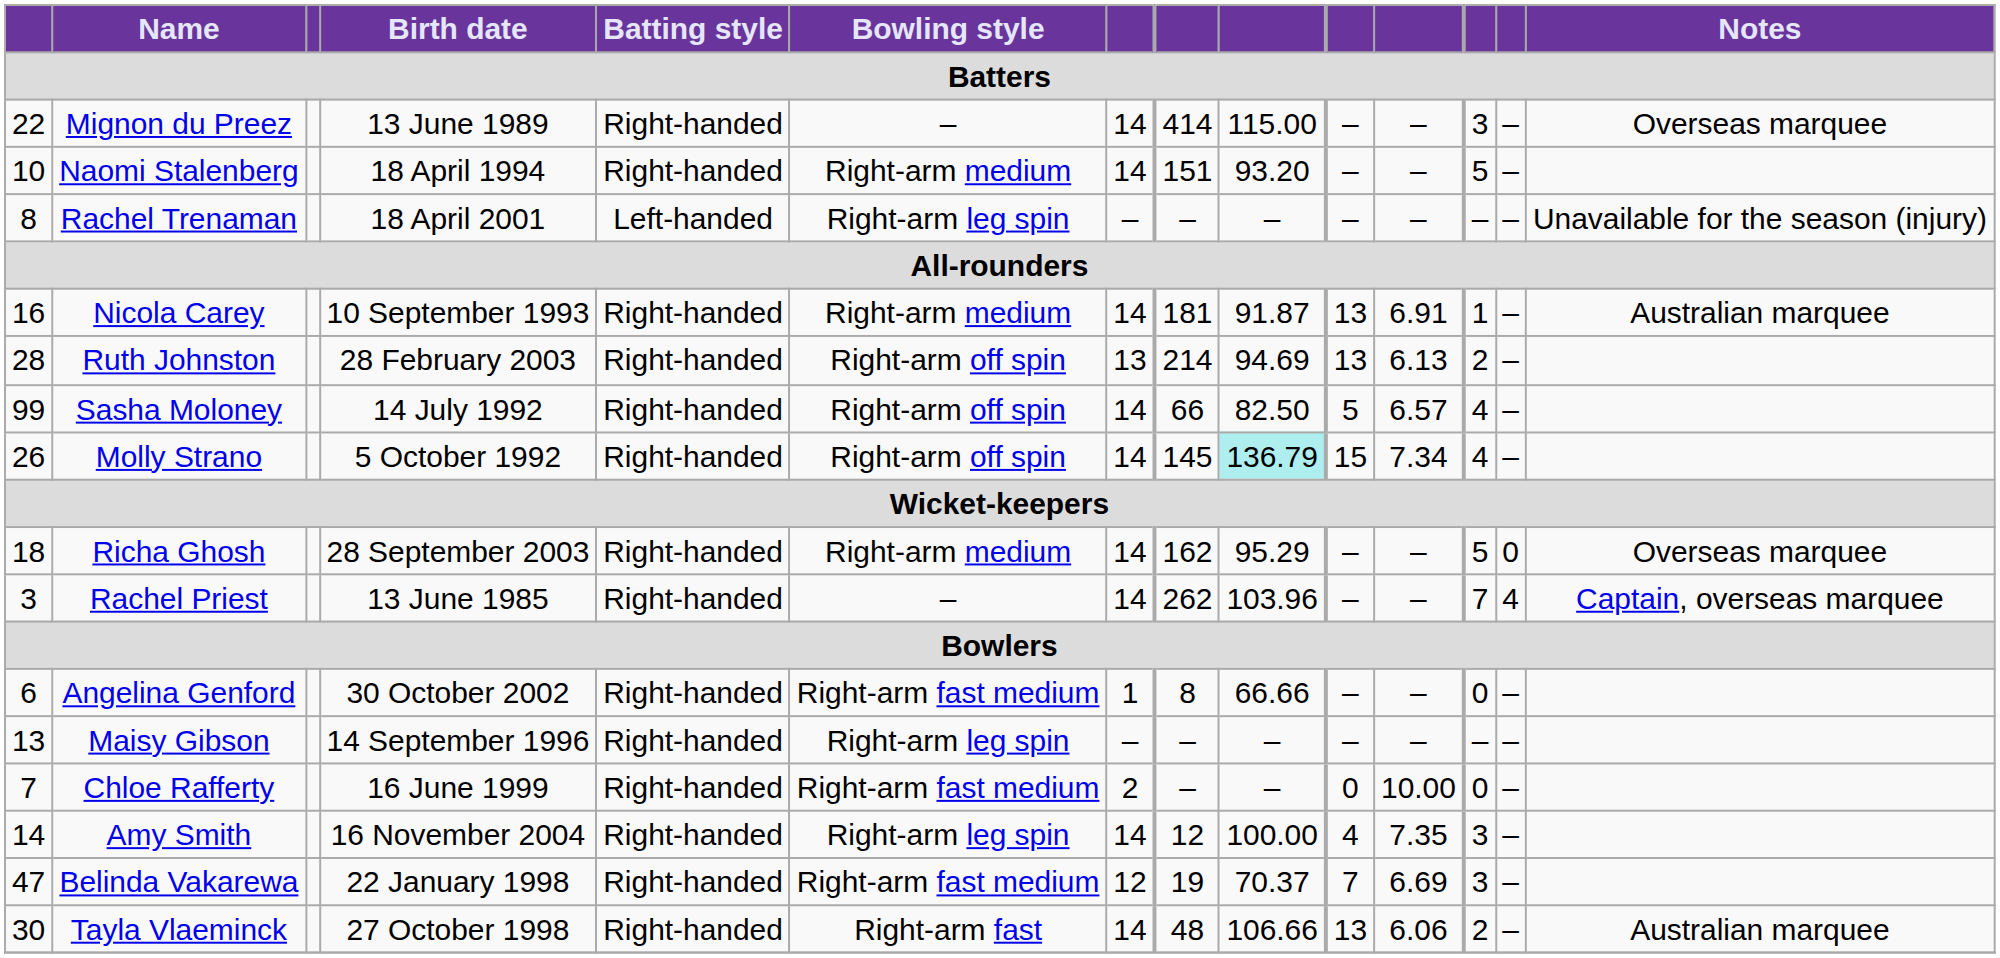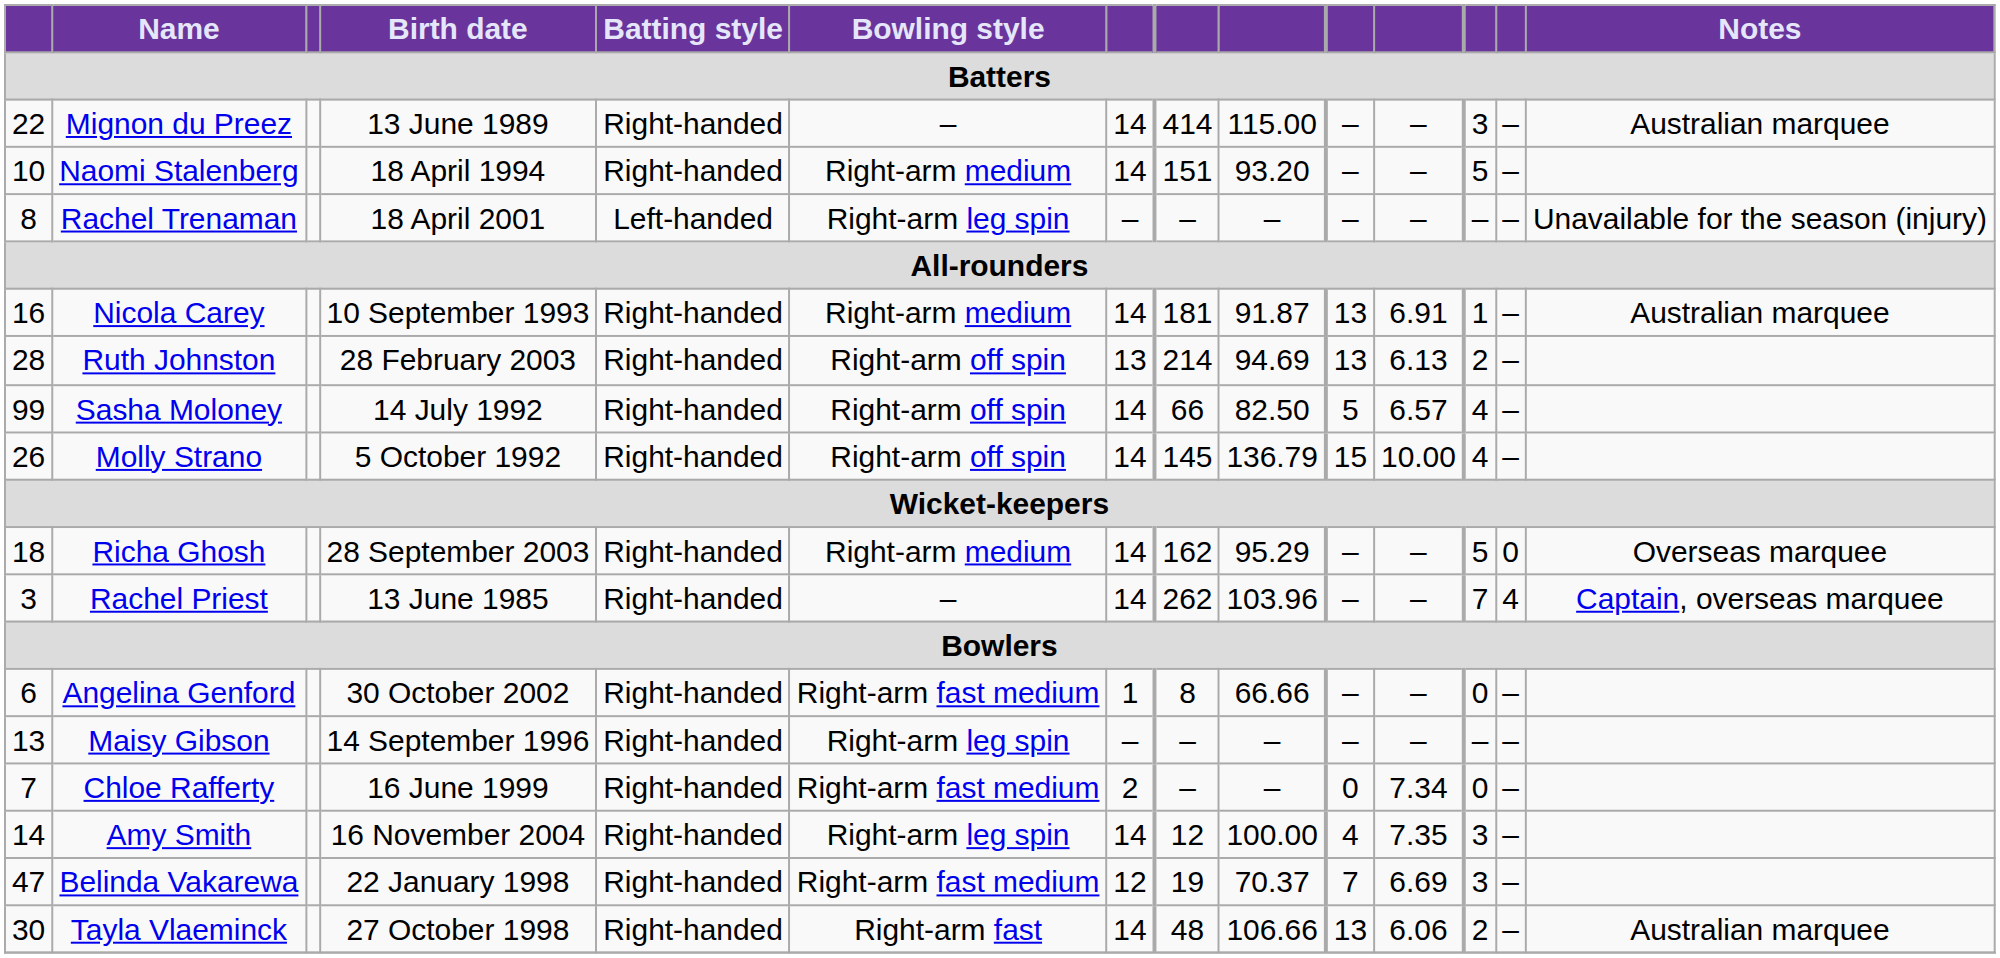Mignon du Preez | Notes: Overseas marquee -> Australian marquee
Molly Strano | column 9: paleturquoise background -> no background
Molly Strano | column 11: 7.34 -> 10.00
Chloe Rafferty | column 11: 10.00 -> 7.34
